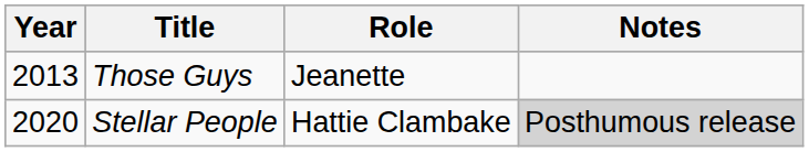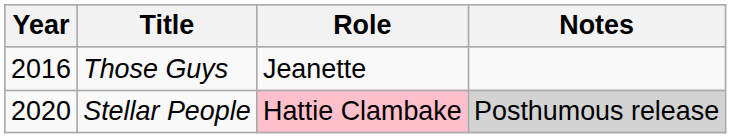Those Guys | Year: 2013 -> 2016
Stellar People | Role: no background -> pink background
